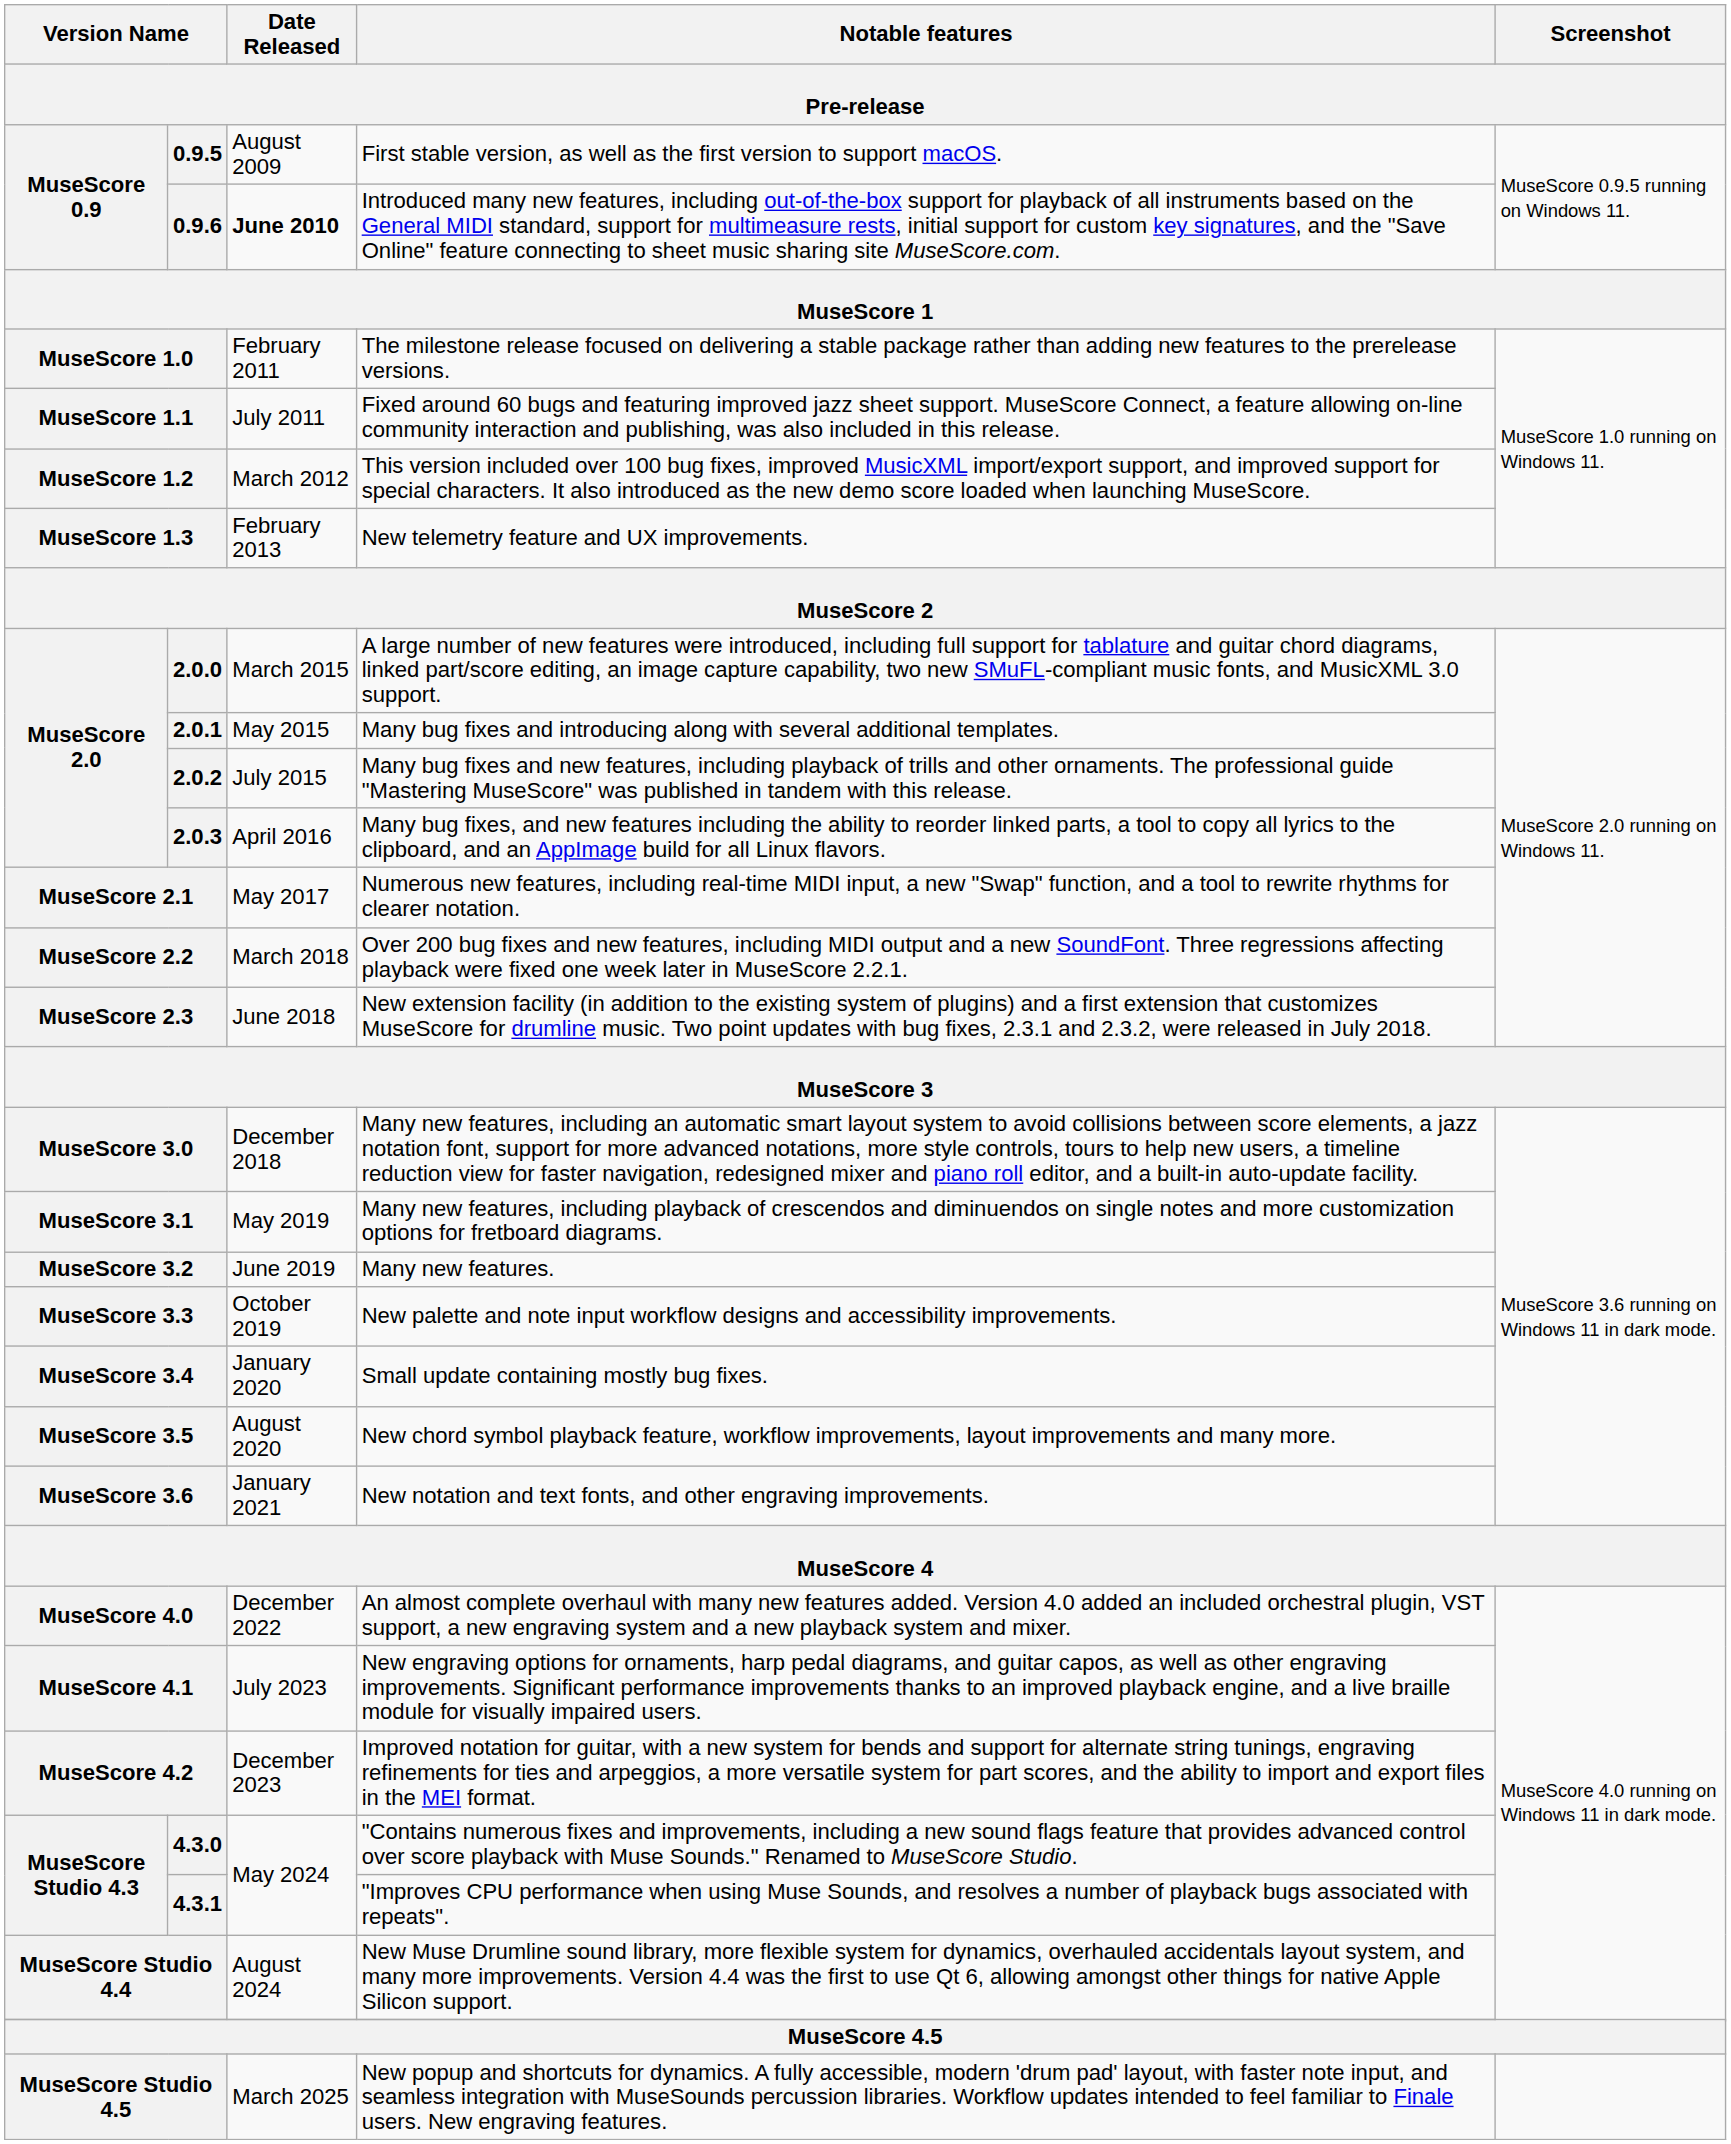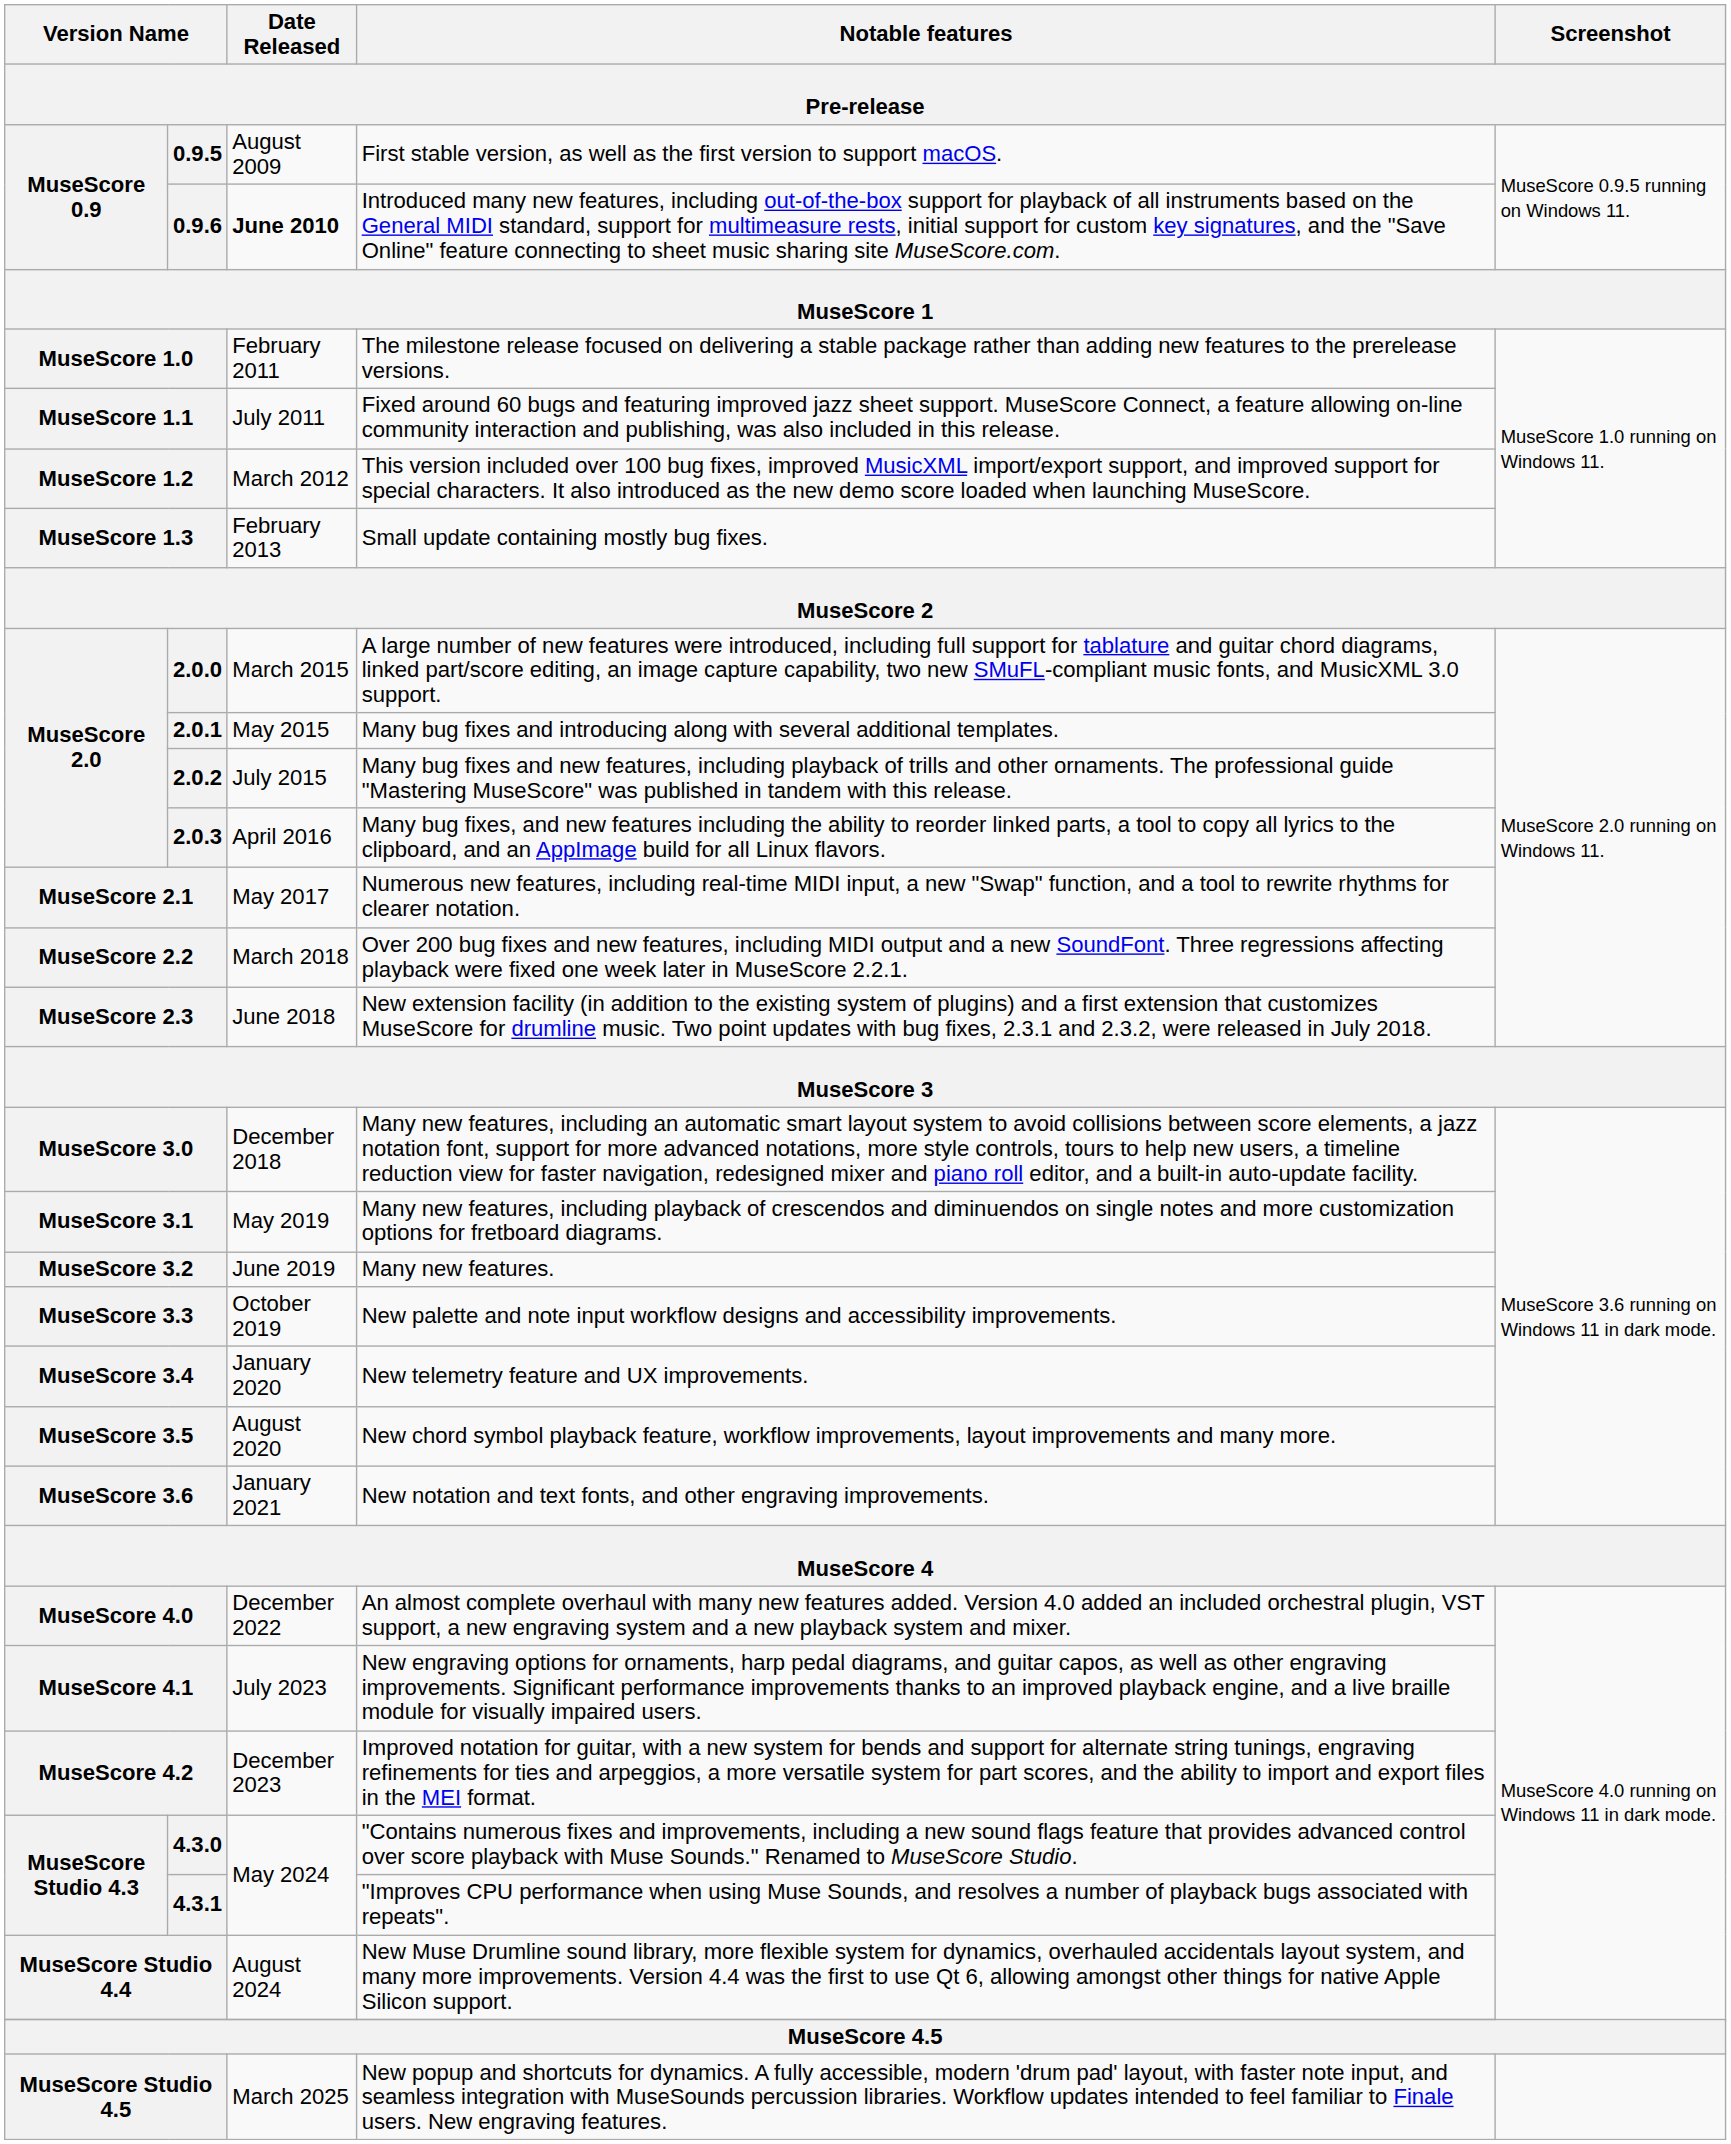MuseScore 1.3 | Notable features: New telemetry feature and UX improvements. -> Small update containing mostly bug fixes.
MuseScore 3.4 | Notable features: Small update containing mostly bug fixes. -> New telemetry feature and UX improvements.
